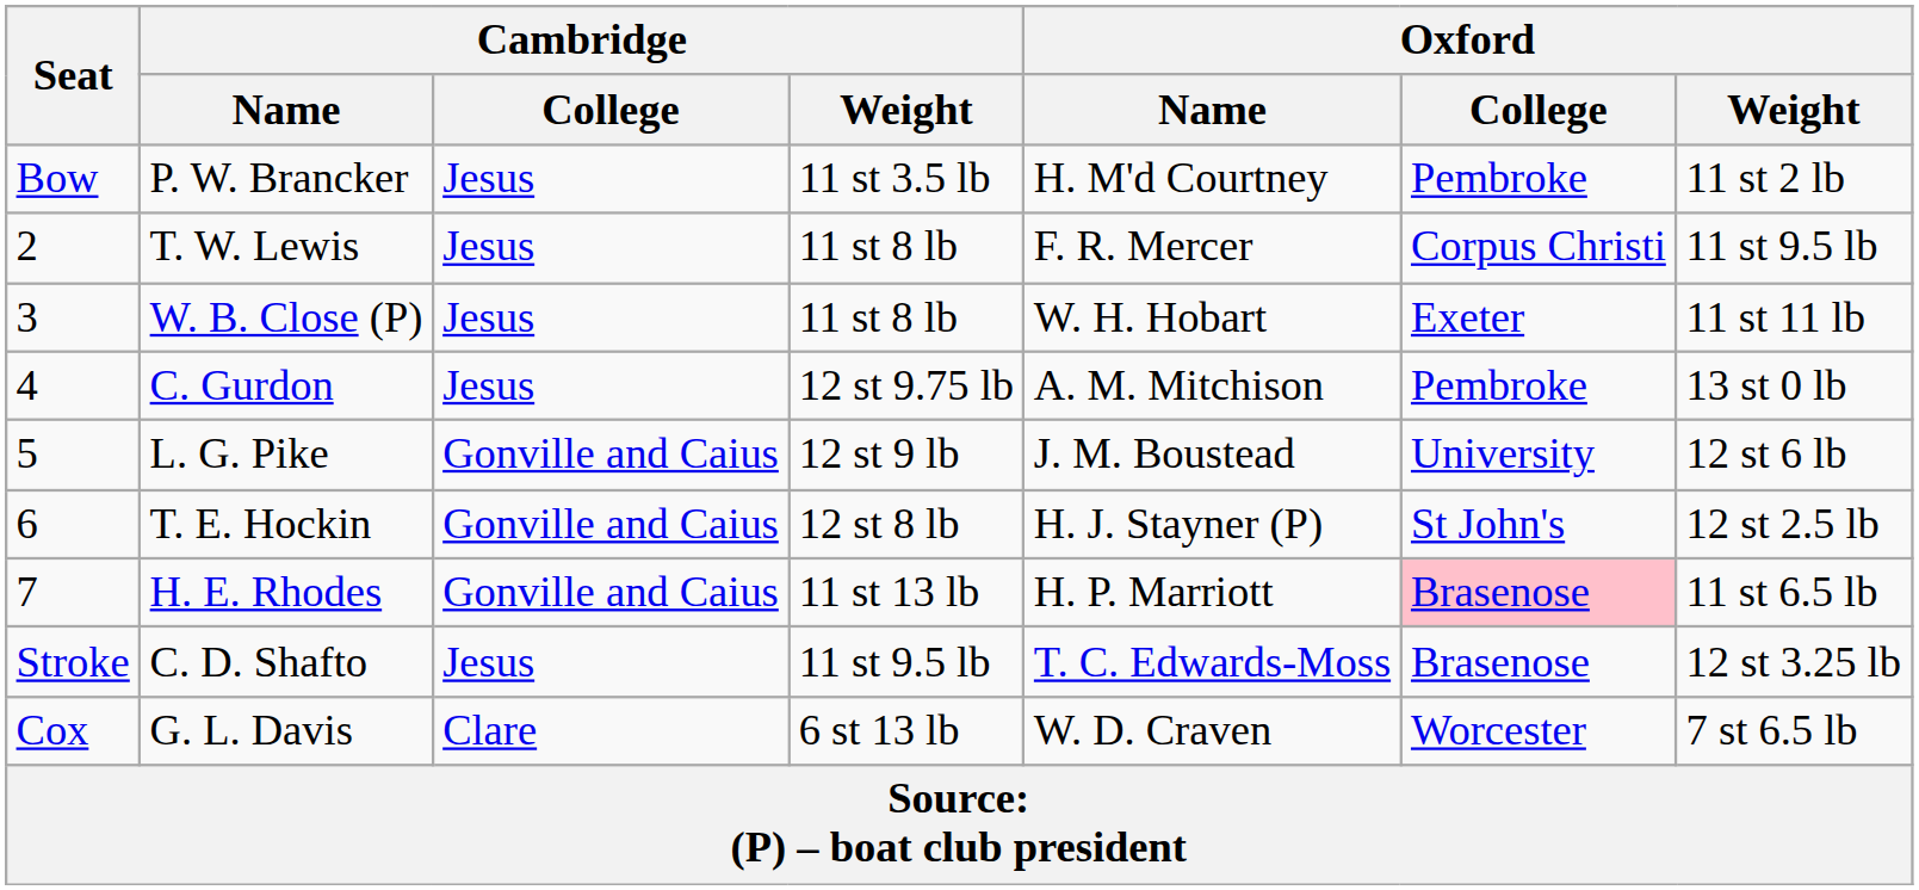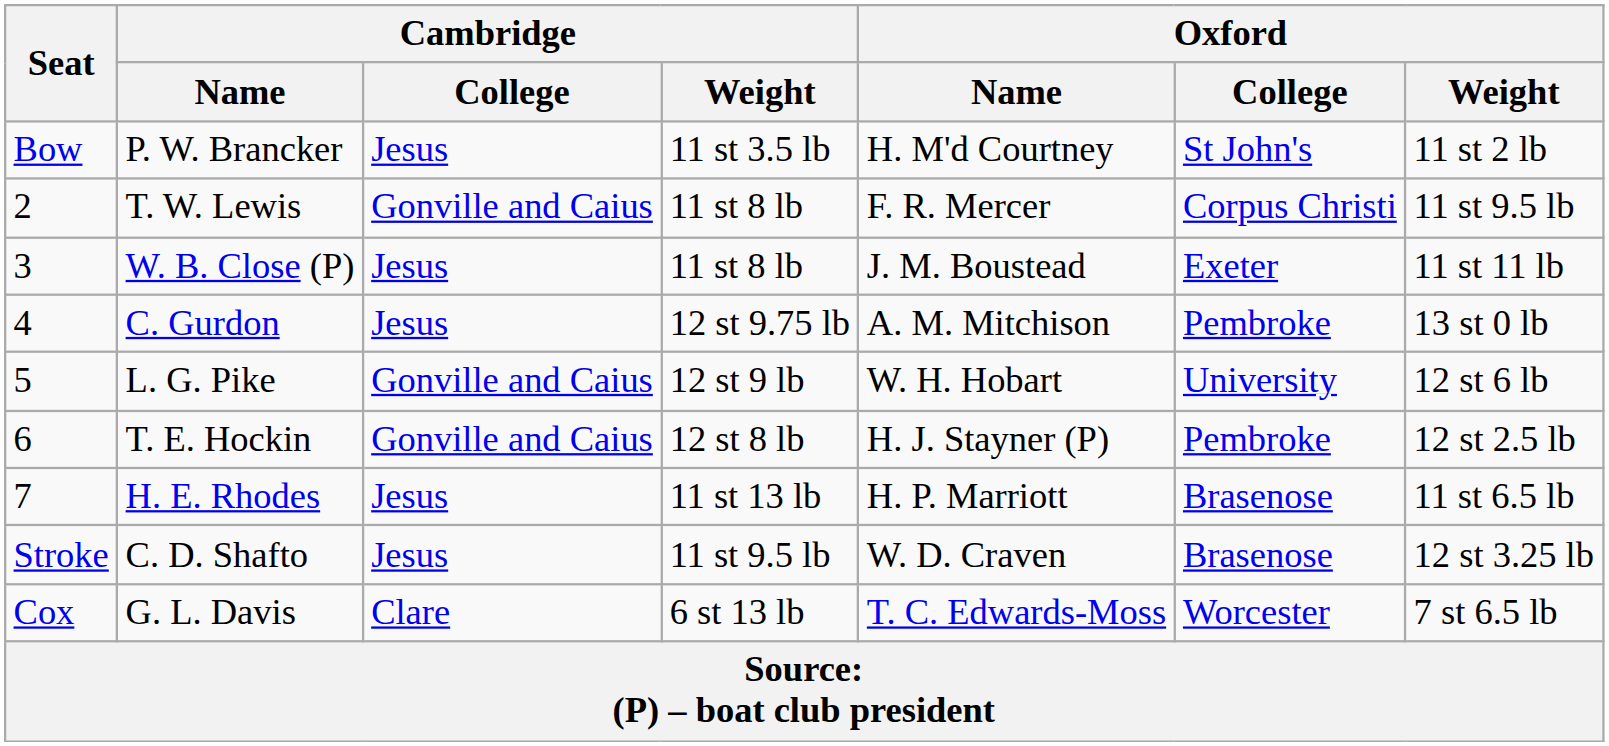P. W. Brancker | Oxford / College: Pembroke -> St John's
T. W. Lewis | Cambridge / College: Jesus -> Gonville and Caius
W. B. Close (P) | Oxford / Name: W. H. Hobart -> J. M. Boustead
L. G. Pike | Oxford / Name: J. M. Boustead -> W. H. Hobart
T. E. Hockin | Oxford / College: St John's -> Pembroke
H. E. Rhodes | Cambridge / College: Gonville and Caius -> Jesus
H. E. Rhodes | Oxford / College: pink background -> no background
C. D. Shafto | Oxford / Name: T. C. Edwards-Moss -> W. D. Craven
G. L. Davis | Oxford / Name: W. D. Craven -> T. C. Edwards-Moss
